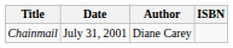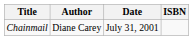columns swapped: Author <-> Date
